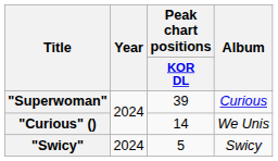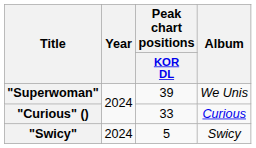"Superwoman" | Album: Curious -> We Unis
"Curious" () | Peak chart positions / KOR DL: 14 -> 33
"Curious" () | Album: We Unis -> Curious
